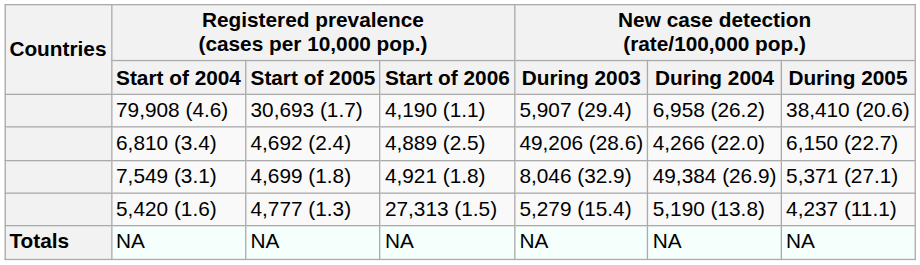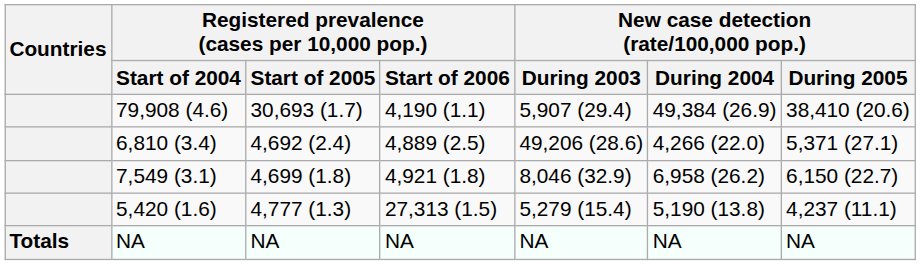79,908 (4.6) | New case detection (rate/100,000 pop.) / During 2004: 6,958 (26.2) -> 49,384 (26.9)
6,810 (3.4) | New case detection (rate/100,000 pop.) / During 2005: 6,150 (22.7) -> 5,371 (27.1)
7,549 (3.1) | New case detection (rate/100,000 pop.) / During 2004: 49,384 (26.9) -> 6,958 (26.2)
7,549 (3.1) | New case detection (rate/100,000 pop.) / During 2005: 5,371 (27.1) -> 6,150 (22.7)
